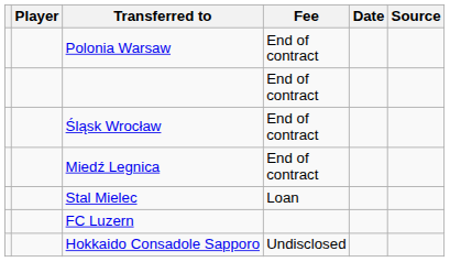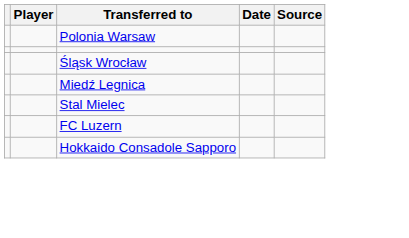- column: Fee | End of contract | End of contract | End of contract | End of contract | Loan | Undisclosed
